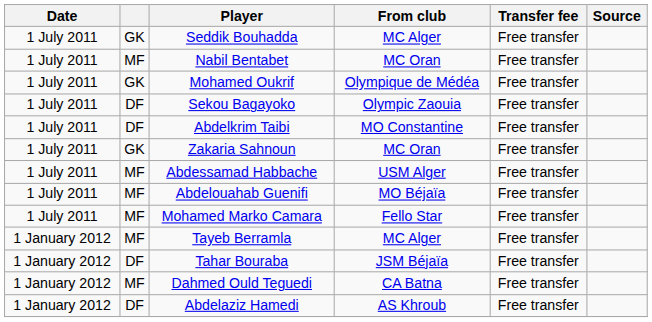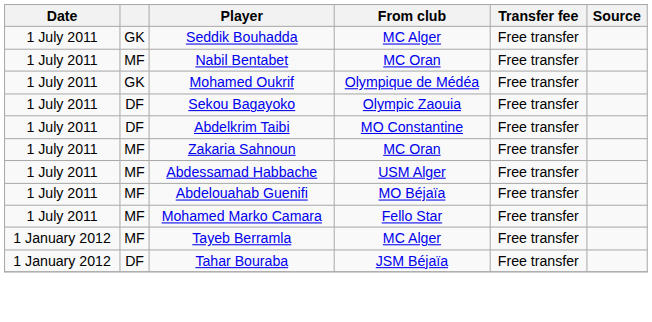Zakaria Sahnoun | column 2: GK -> MF
- row: 1 January 2012 | MF | Dahmed Ould Teguedi | CA Batna | Free transfer
- row: 1 January 2012 | DF | Abdelaziz Hamedi | AS Khroub | Free transfer
